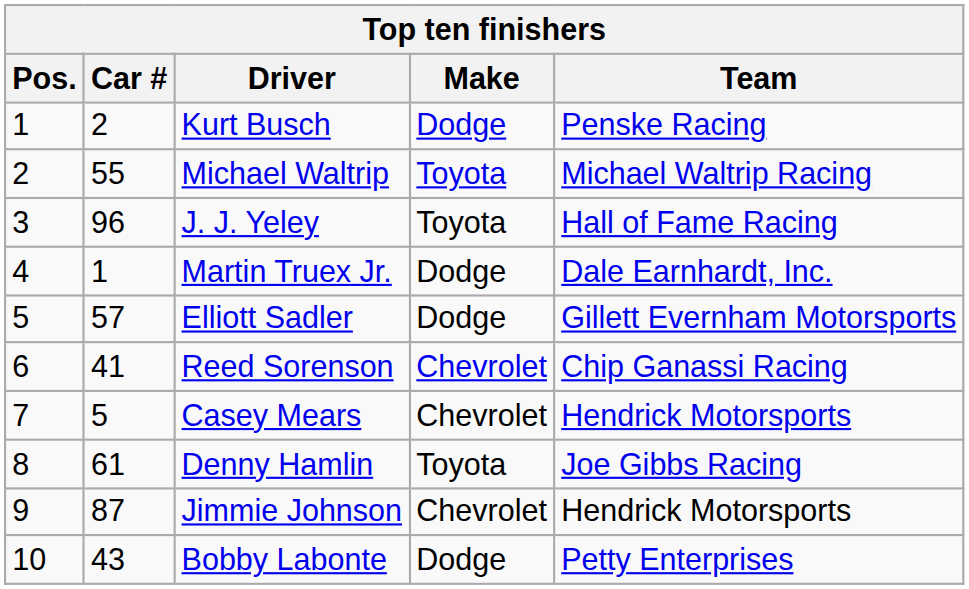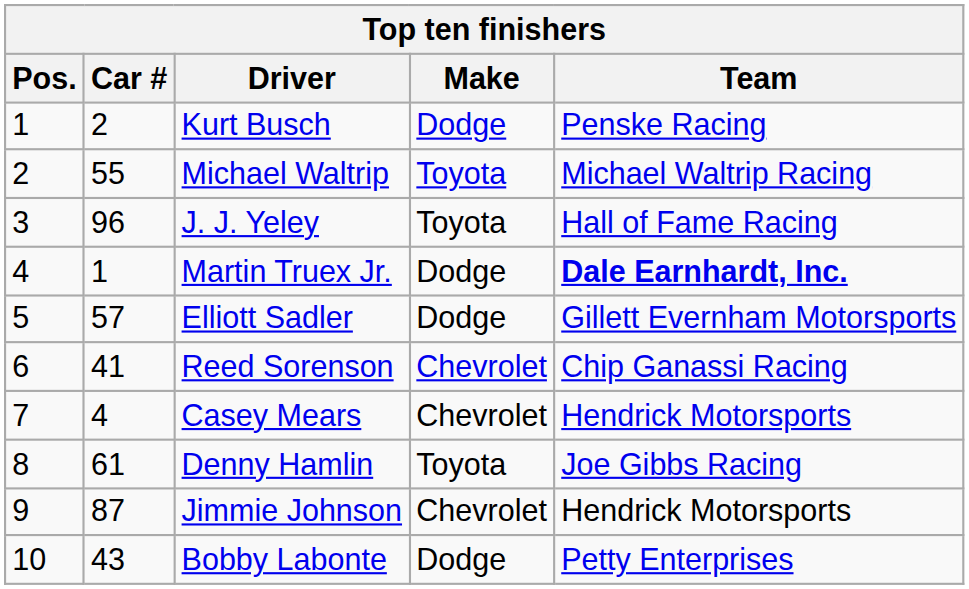Martin Truex Jr. | Team: normal -> bold
Casey Mears | Car #: 5 -> 4
